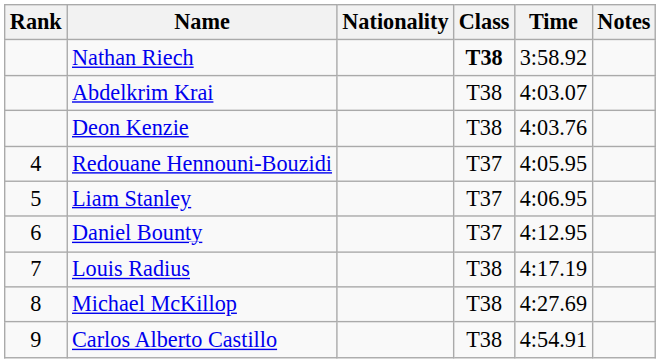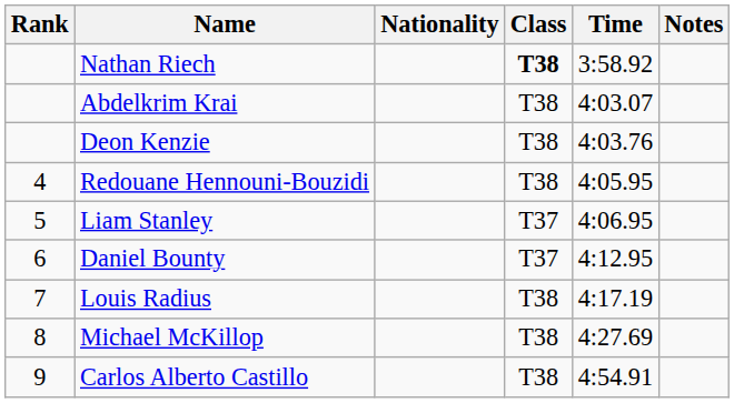Redouane Hennouni-Bouzidi | Class: T37 -> T38
